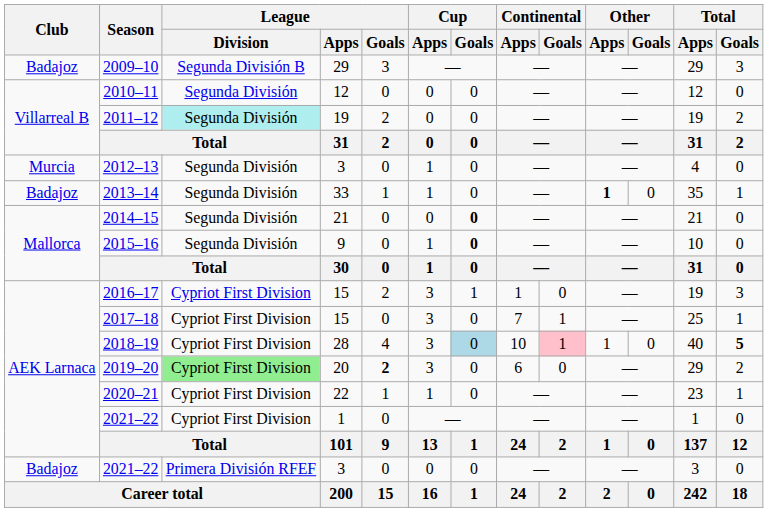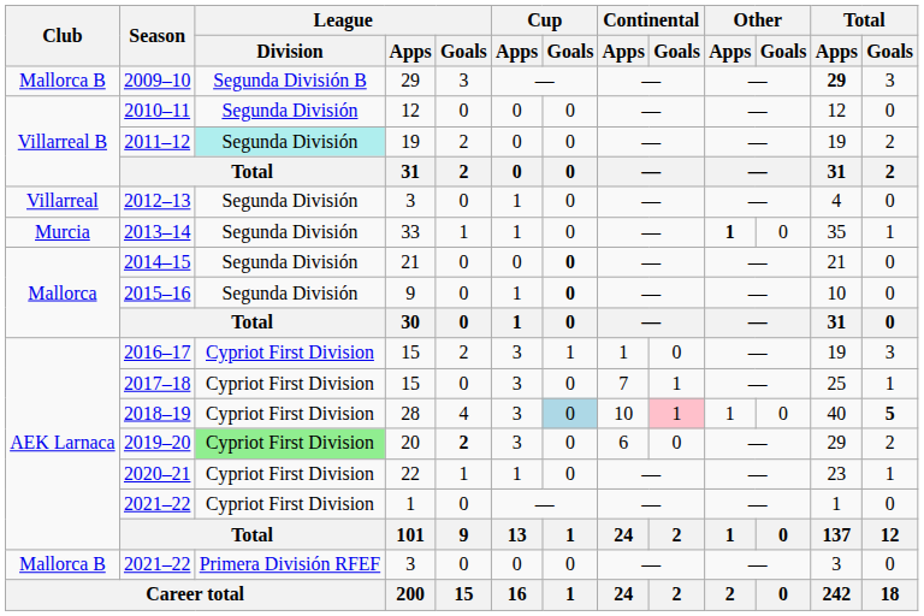2009–10 | Club: Badajoz -> Mallorca B
2009–10 | Total / Apps: normal -> bold
2012–13 | Club: Murcia -> Villarreal
2013–14 | Club: Badajoz -> Murcia
2021–22 / 3 | Club: Badajoz -> Mallorca B
